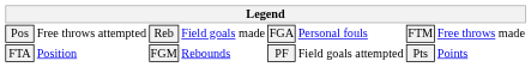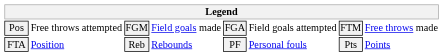Pos | column 3: Reb -> FGM
Pos | column 6: Personal fouls -> Field goals attempted
FTA | column 3: FGM -> Reb
FTA | column 6: Field goals attempted -> Personal fouls
